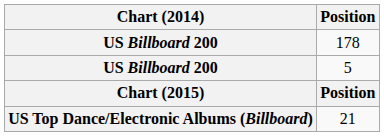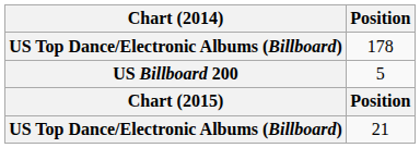178 | Chart (2014): US Billboard 200 -> US Top Dance/Electronic Albums (Billboard)
